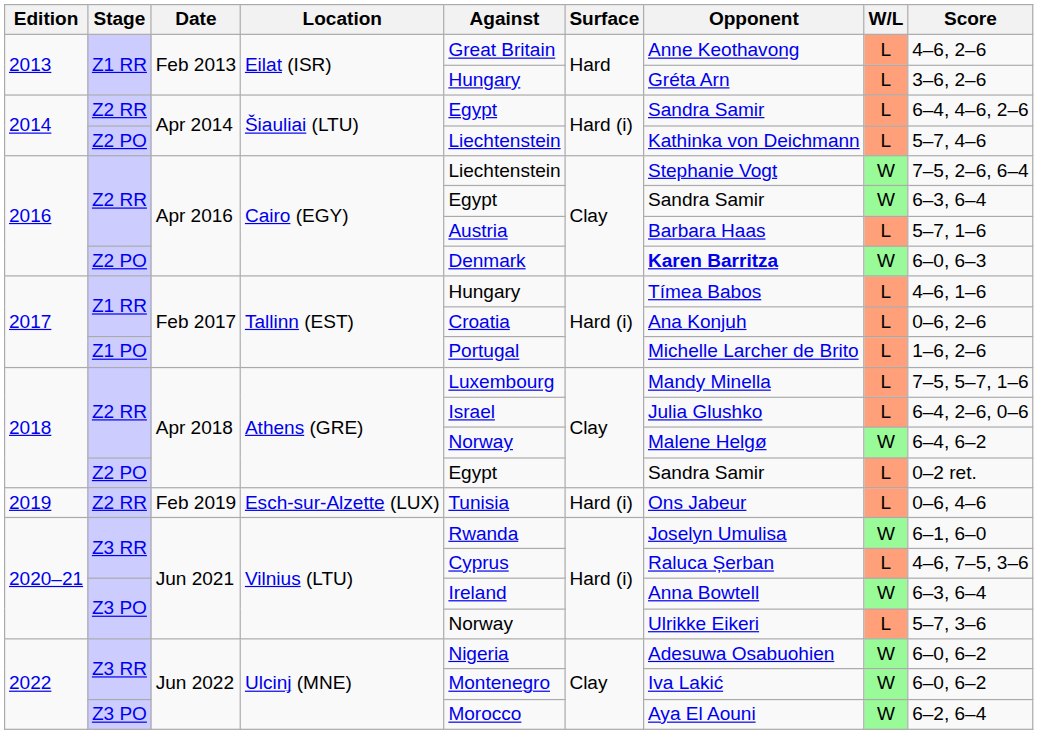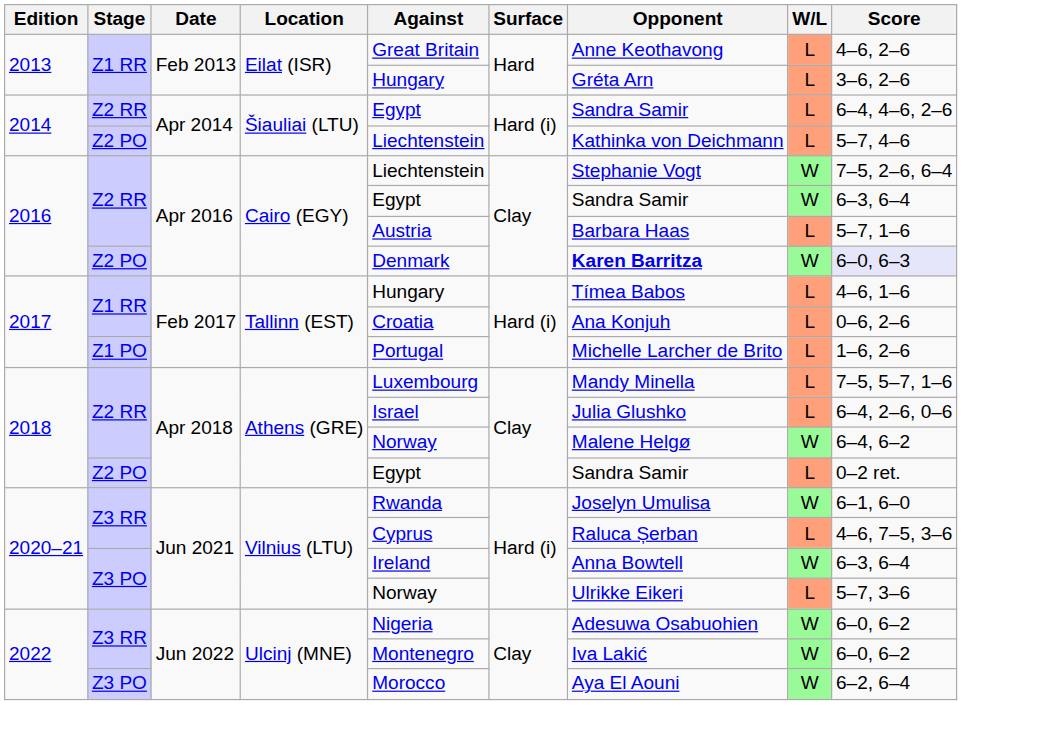2016 / Z2 PO | Score: no background -> lavender background
- row: 2019 | Z2 RR | Feb 2019 | Esch-sur-Alzette (LUX) | Tunisia | Hard (i) | Ons Jabeur | L | 0–6, 4–6
